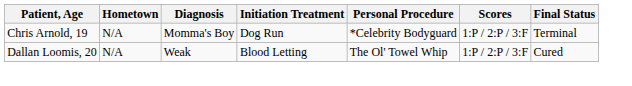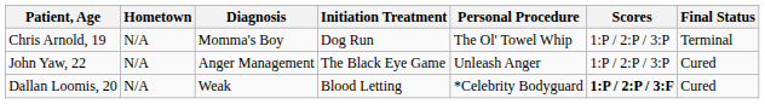Chris Arnold, 19 | Personal Procedure: *Celebrity Bodyguard -> The Ol' Towel Whip
Chris Arnold, 19 | Scores: 1:P / 2:P / 3:F -> 1:P / 2:P / 3:P
+ row: John Yaw, 22 | N/A | Anger Management | The Black Eye Game | Unleash Anger | 1:P / 2:P / 3:P | Cured
Dallan Loomis, 20 | Personal Procedure: The Ol' Towel Whip -> *Celebrity Bodyguard
Dallan Loomis, 20 | Scores: normal -> bold
